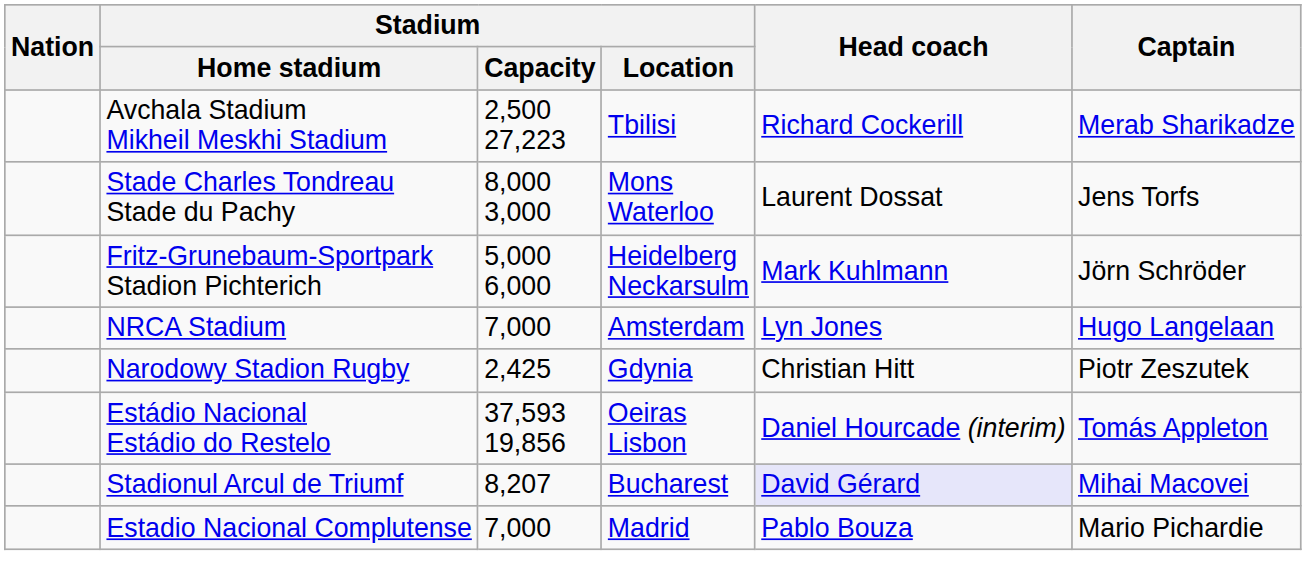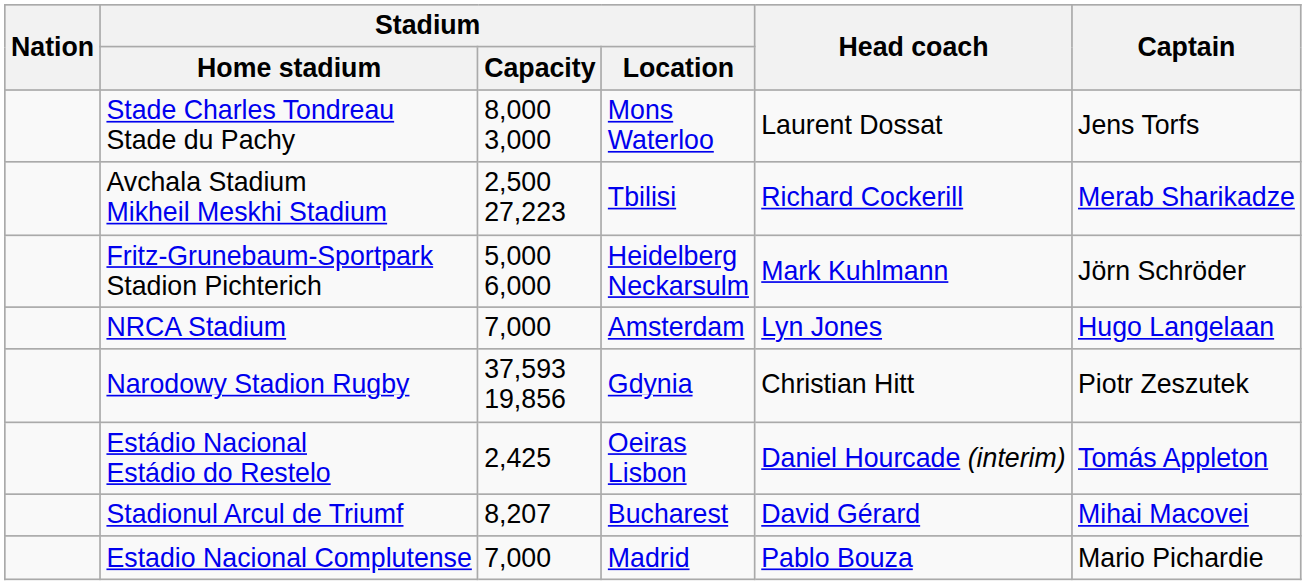rows swapped: Stade Charles Tondreau Stade du Pachy <-> Avchala Stadium Mikheil Meskhi Stadium
Narodowy Stadion Rugby | Stadium / Capacity: 2,425 -> 37,593 19,856
Estádio Nacional Estádio do Restelo | Stadium / Capacity: 37,593 19,856 -> 2,425
Stadionul Arcul de Triumf | Head coach: lavender background -> no background
